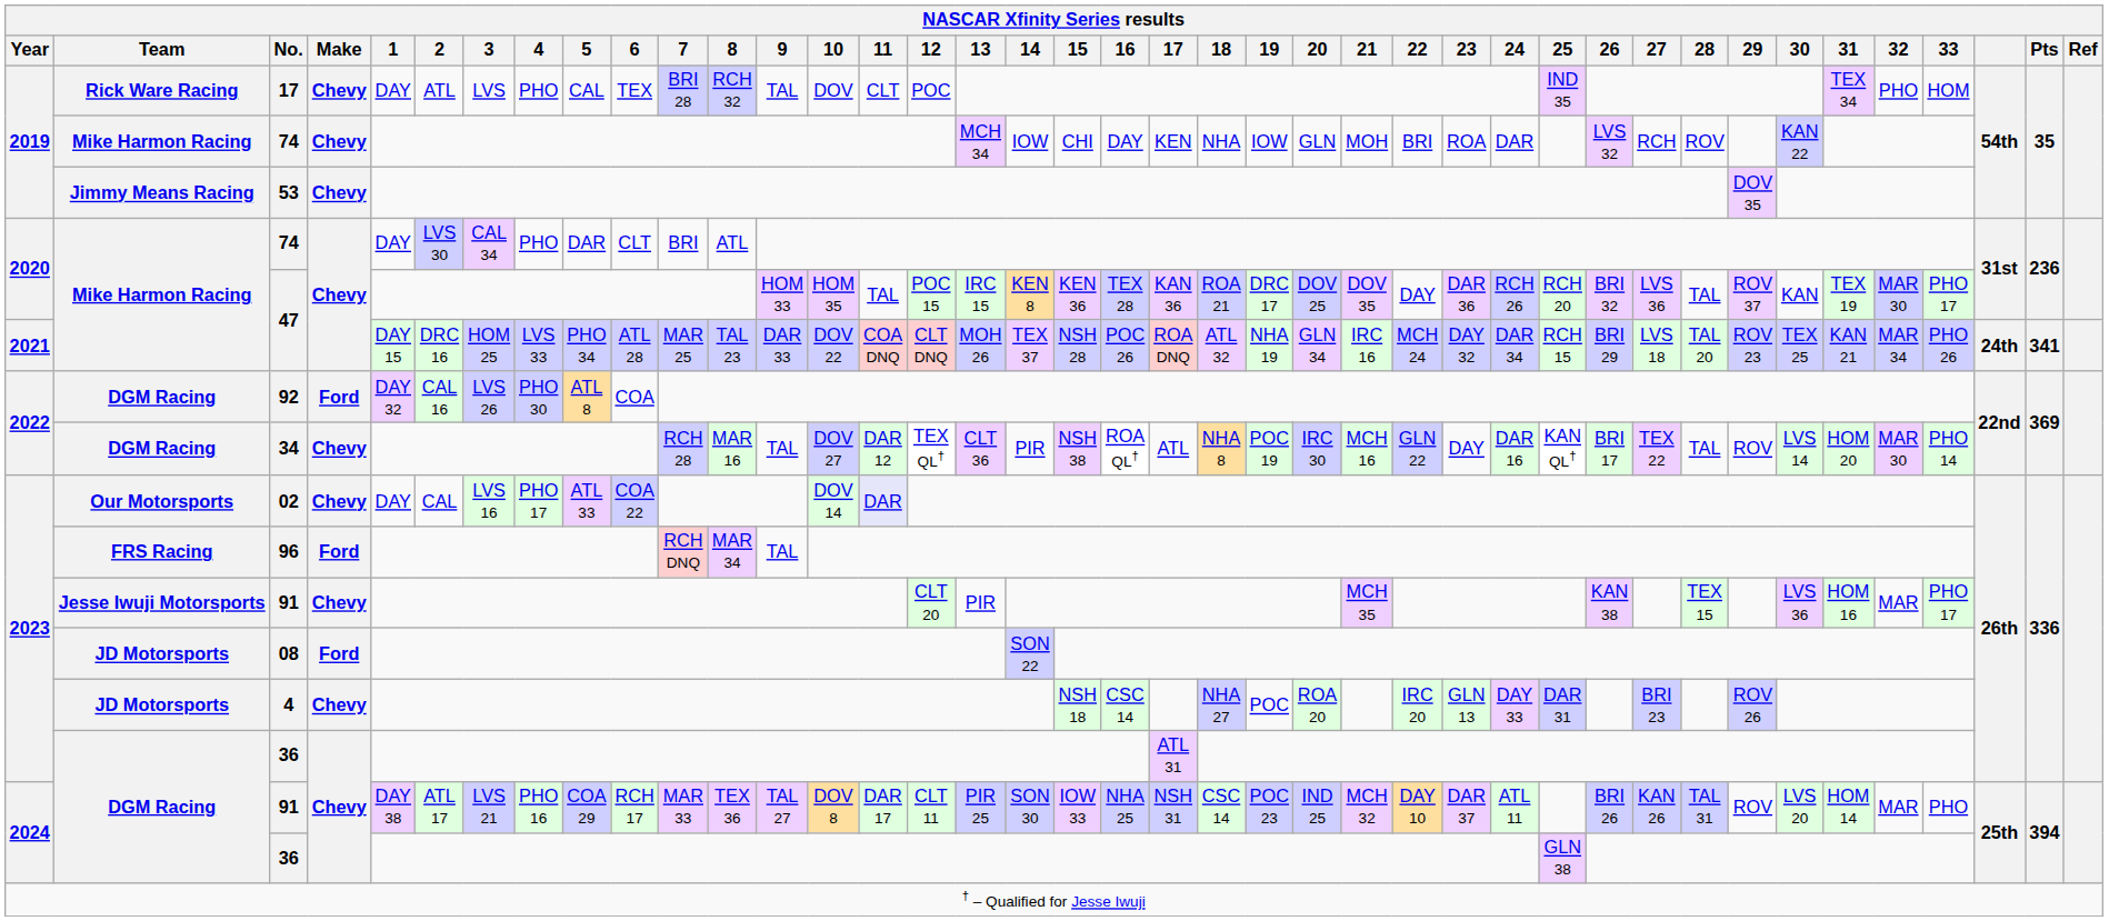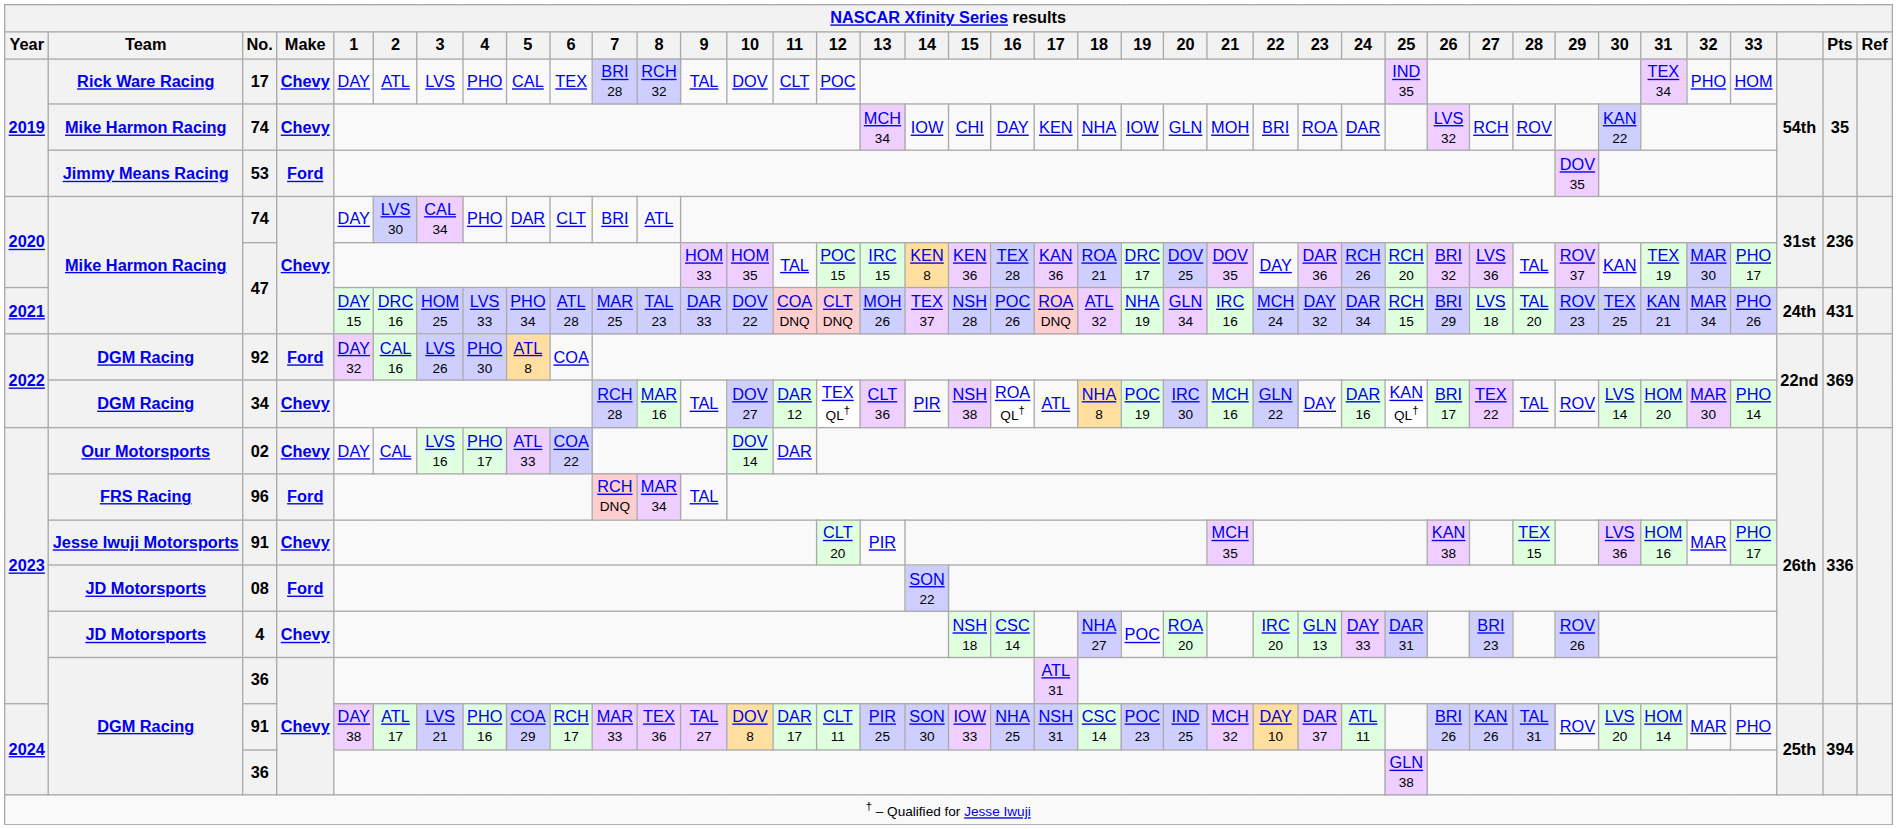53 | NASCAR Xfinity Series results / Make: Chevy -> Ford
2021 / 47 | NASCAR Xfinity Series results / Pts: 341 -> 431
02 | NASCAR Xfinity Series results / 11: lavender background -> no background
